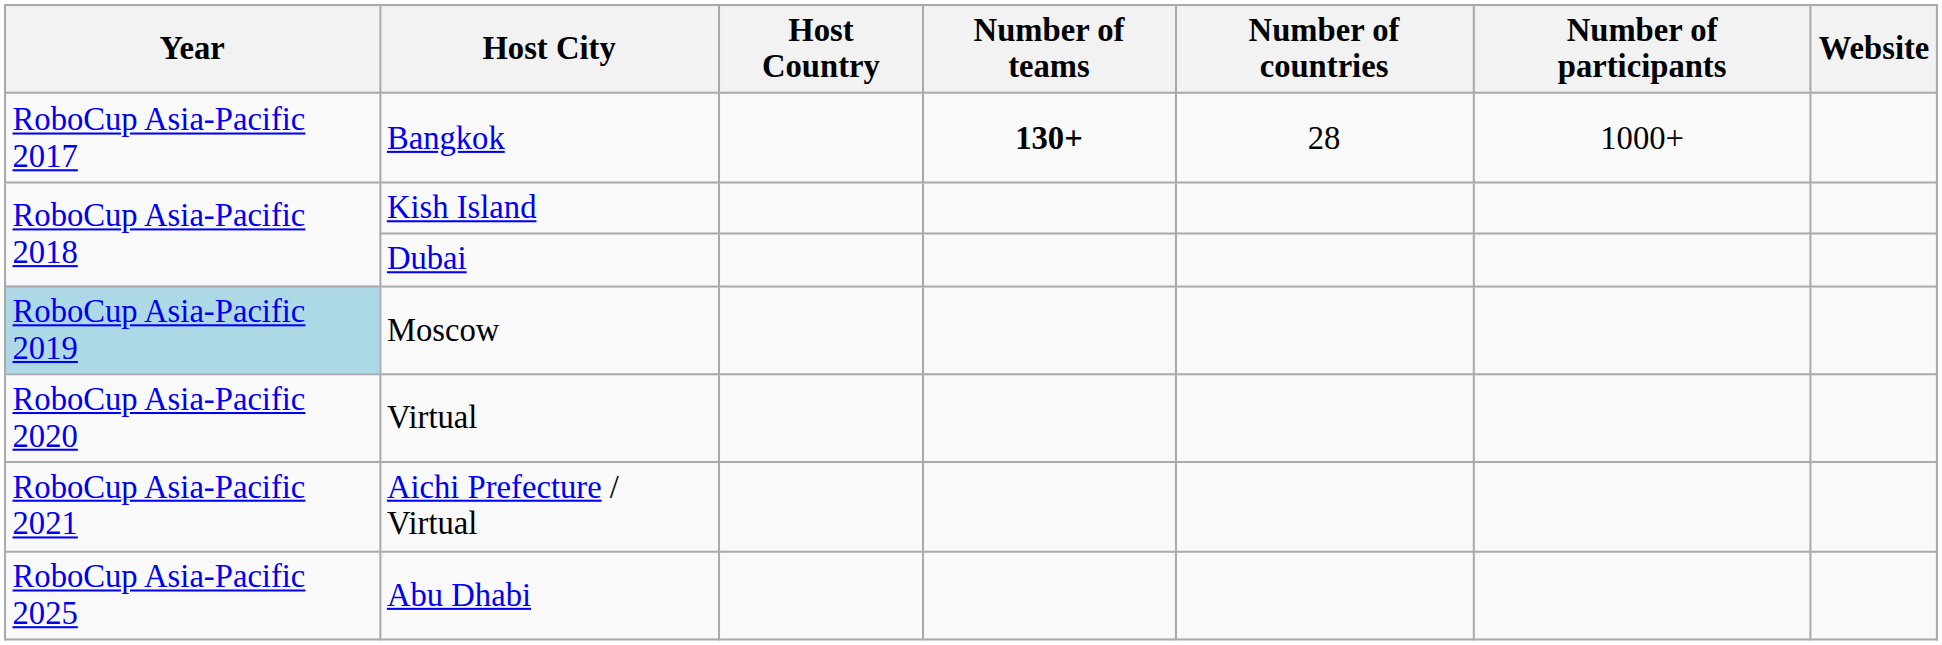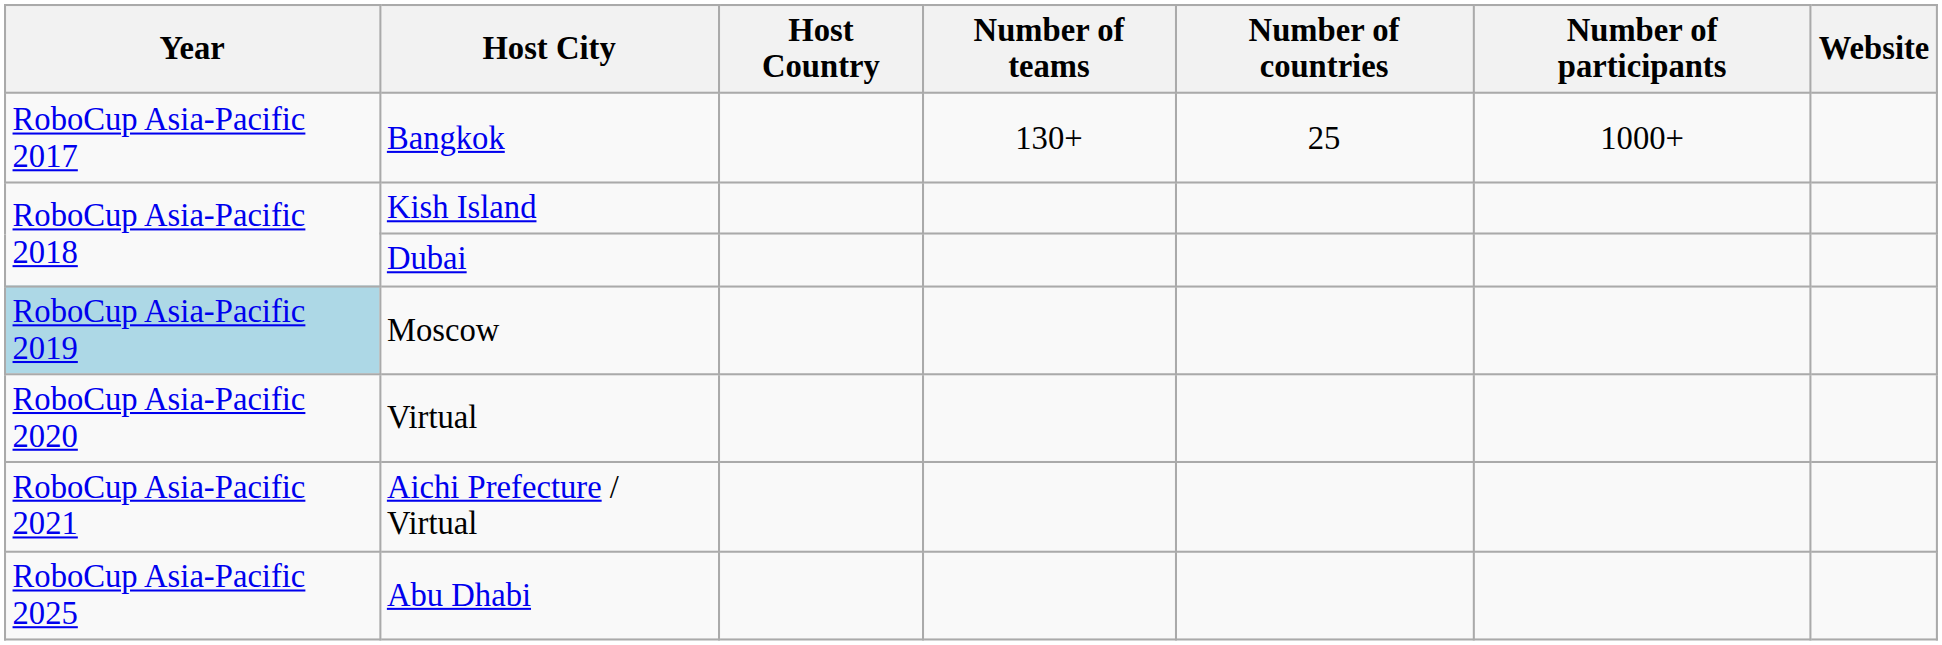Bangkok | Number of teams: bold -> normal
Bangkok | Number of countries: 28 -> 25
